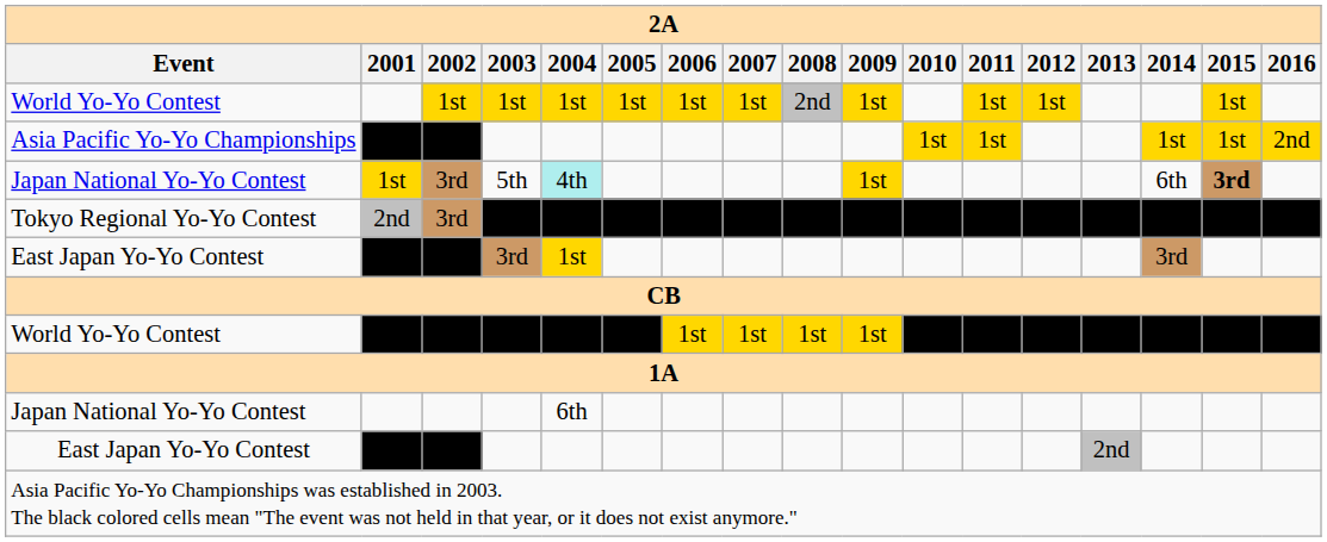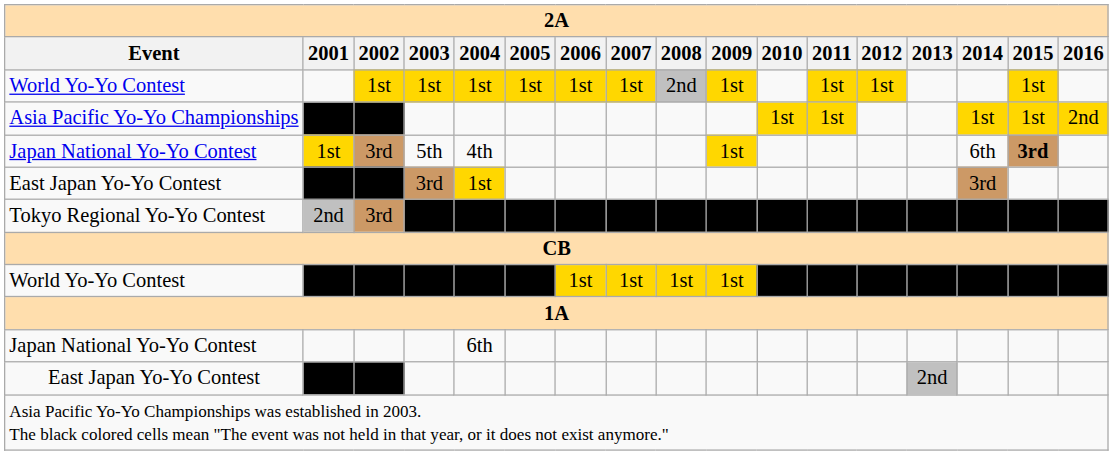Japan National Yo-Yo Contest / 5th | 2004: paleturquoise background -> no background
rows swapped: East Japan Yo-Yo Contest / 3rd <-> Tokyo Regional Yo-Yo Contest
